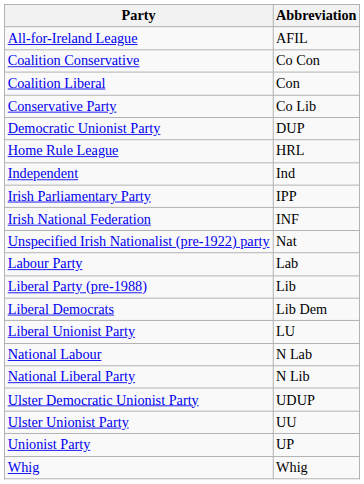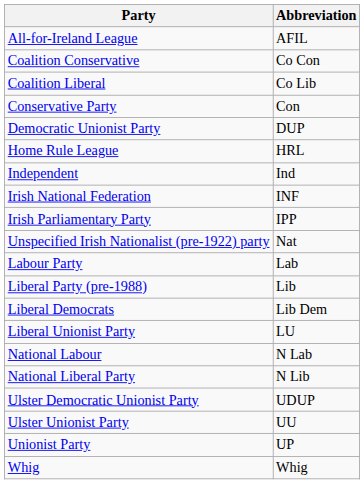Coalition Liberal | Abbreviation: Con -> Co Lib
Conservative Party | Abbreviation: Co Lib -> Con
rows swapped: Irish National Federation <-> Irish Parliamentary Party
